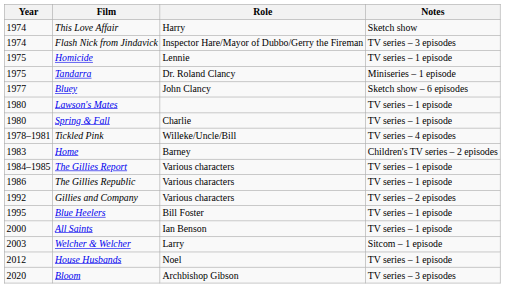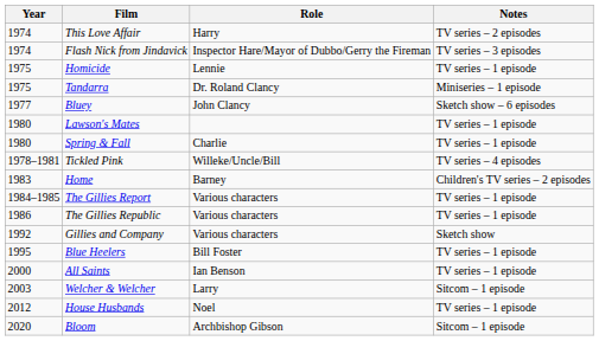This Love Affair | Notes: Sketch show -> TV series – 2 episodes
Gillies and Company | Notes: TV series – 2 episodes -> Sketch show
Bloom | Notes: TV series – 3 episodes -> Sitcom – 1 episode
